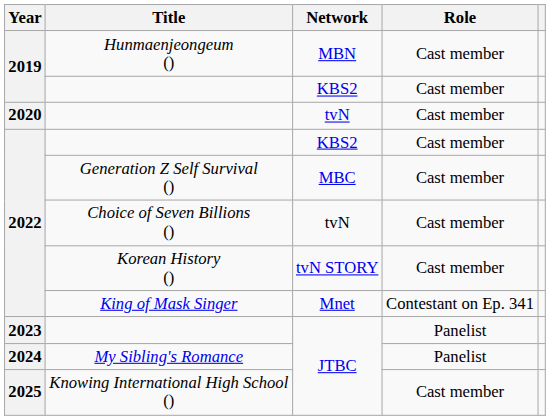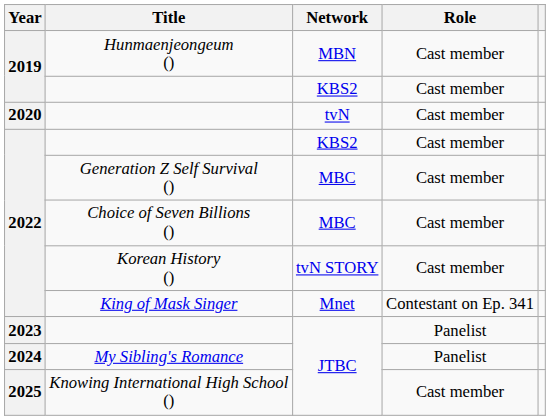Choice of Seven Billions () | Network: tvN -> MBC
